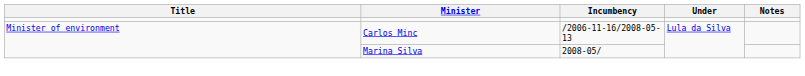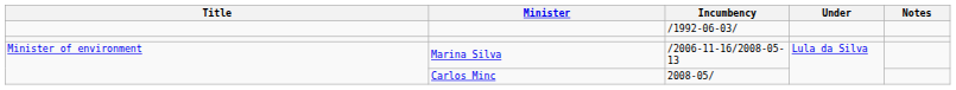+ row: /1992-06-03/
/2006-11-16/2008-05-13 | Minister: Carlos Minc -> Marina Silva
2008-05/ | Minister: Marina Silva -> Carlos Minc
